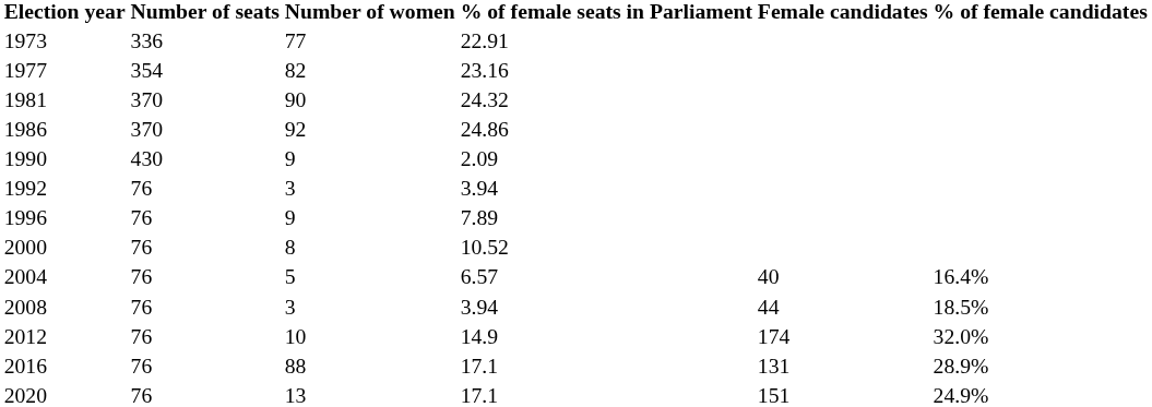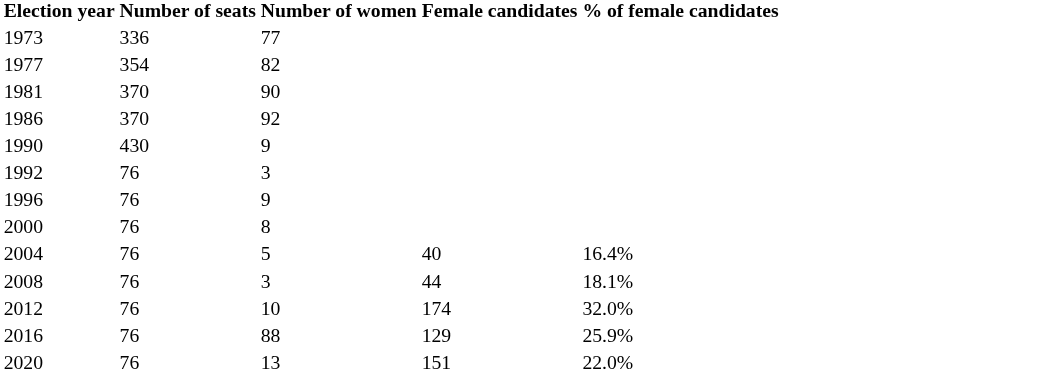- column: % of female seats in Parliament | 22.91 | 23.16 | 24.32 | 24.86 | 2.09 | 3.94 | 7.89 | 10.52 | 6.57 | 3.94 | 14.9 | 17.1 | 17.1
2008 | % of female candidates: 18.5% -> 18.1%
2016 | Female candidates: 131 -> 129
2016 | % of female candidates: 28.9% -> 25.9%
2020 | % of female candidates: 24.9% -> 22.0%
